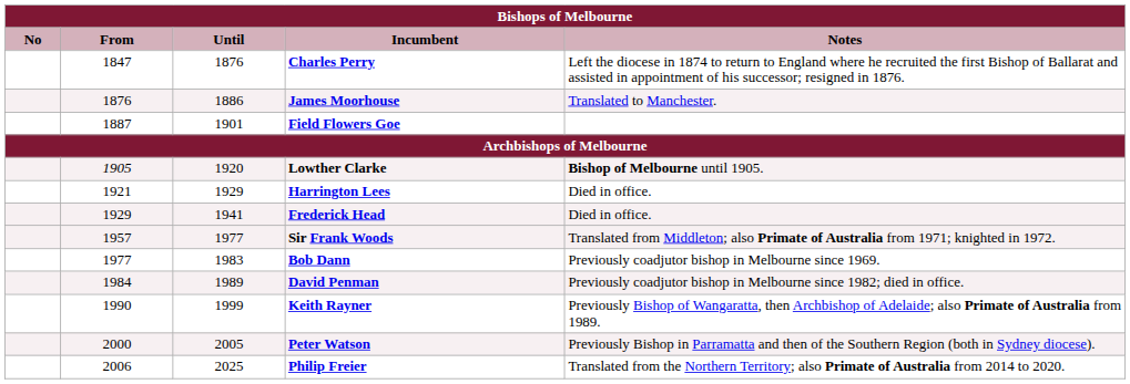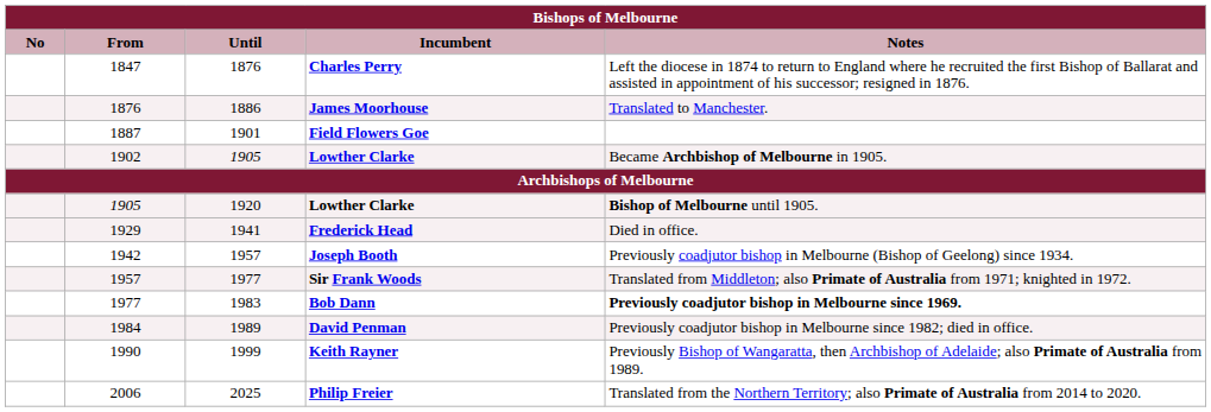+ row: 1902 | 1905 | Lowther Clarke | Became Archbishop of Melbourne in 1905.
- row: 1921 | 1929 | Harrington Lees | Died in office.
+ row: 1942 | 1957 | Joseph Booth | Previously coadjutor bishop in Melbourne (Bishop of Geelong) since 1934.
Bob Dann | Notes: normal -> bold
- row: 2000 | 2005 | Peter Watson | Previously Bishop in Parramatta and then of the Southern Region (both in Sydney diocese).
